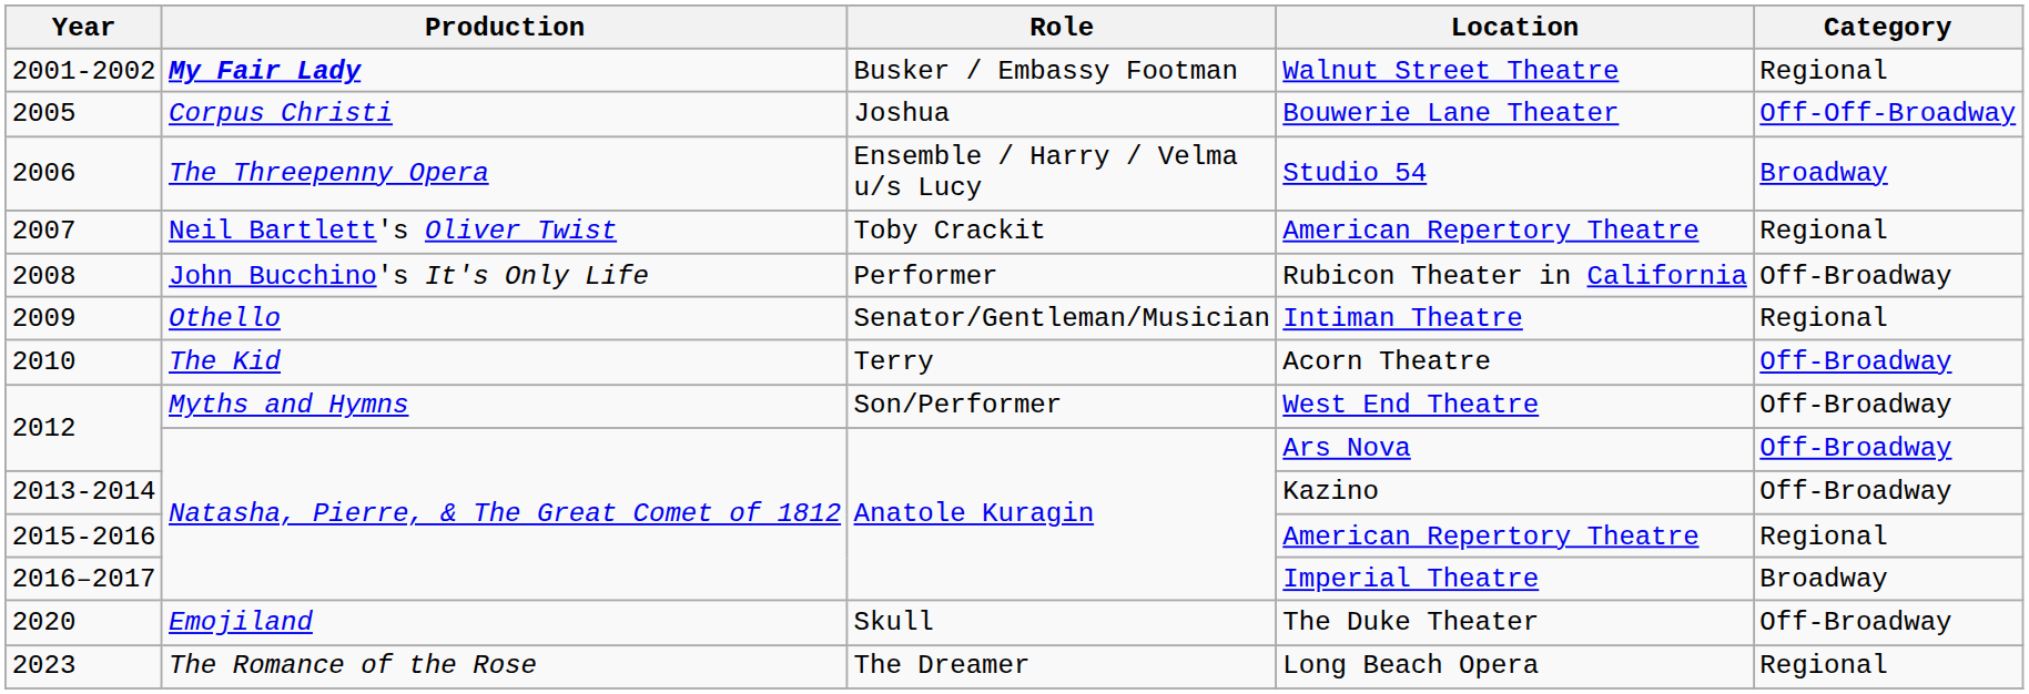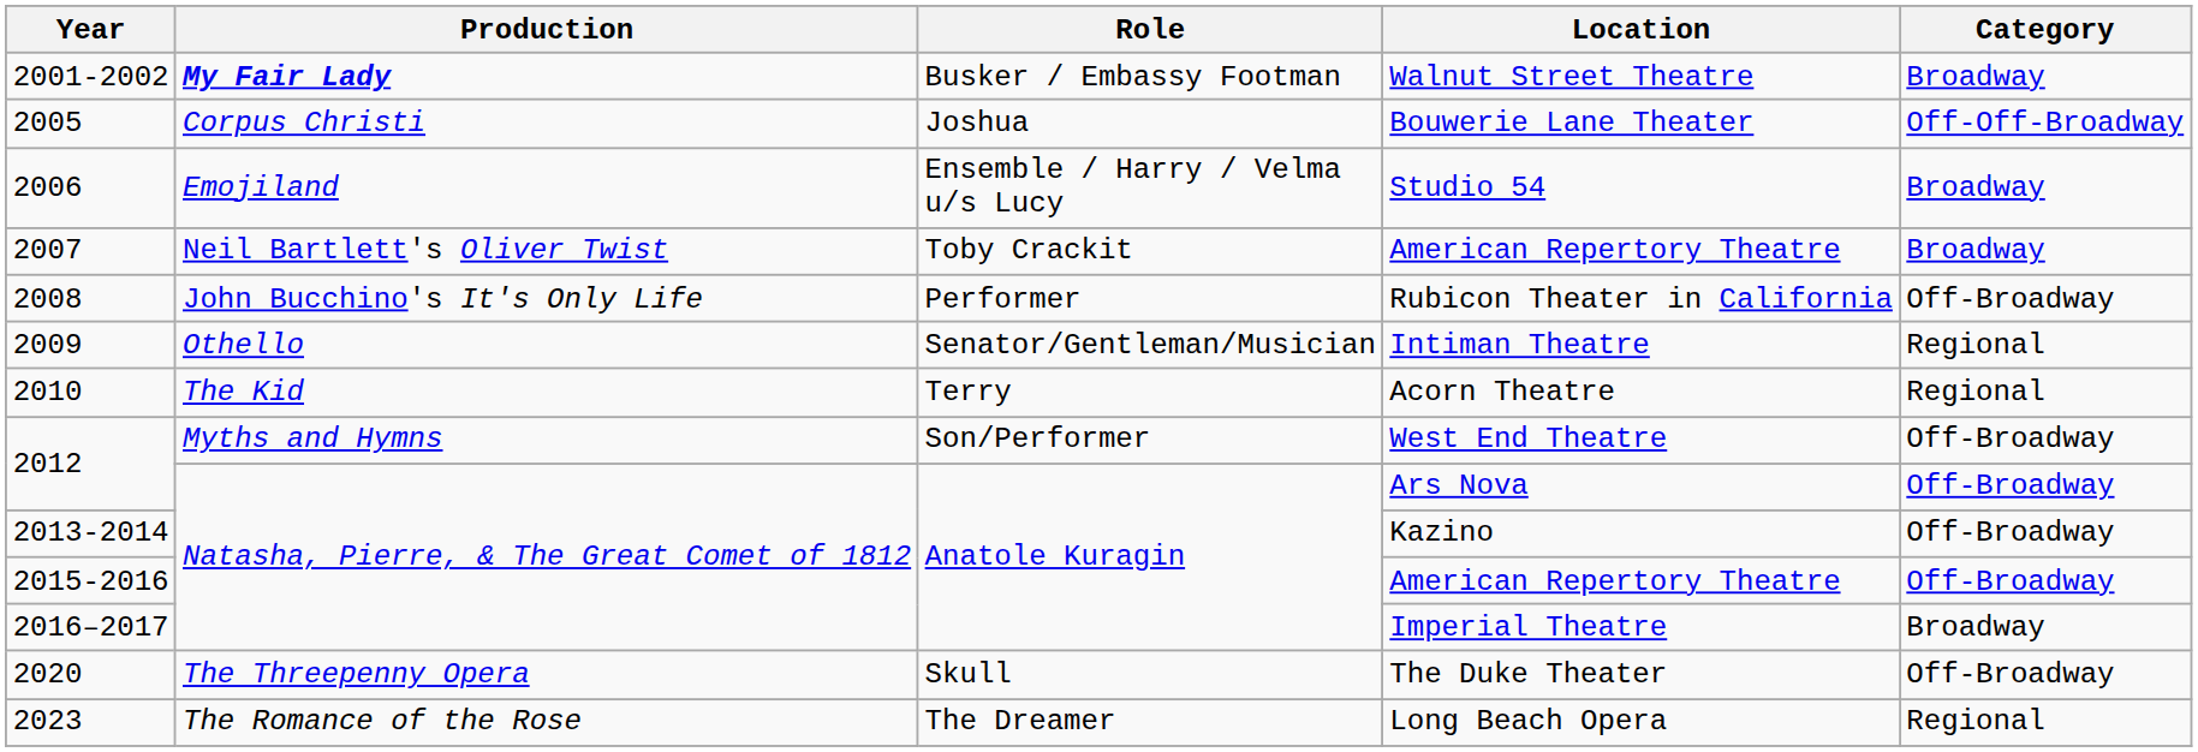Walnut Street Theatre | Category: Regional -> Broadway
Studio 54 | Production: The Threepenny Opera -> Emojiland
2007 / American Repertory Theatre | Category: Regional -> Broadway
Acorn Theatre | Category: Off-Broadway -> Regional
2015-2016 / American Repertory Theatre | Category: Regional -> Off-Broadway
The Duke Theater | Production: Emojiland -> The Threepenny Opera
